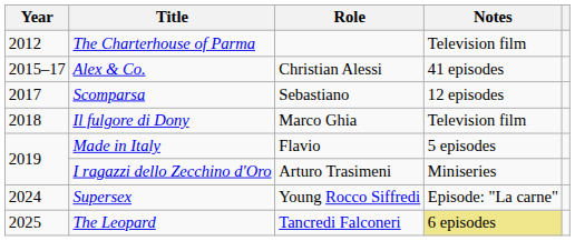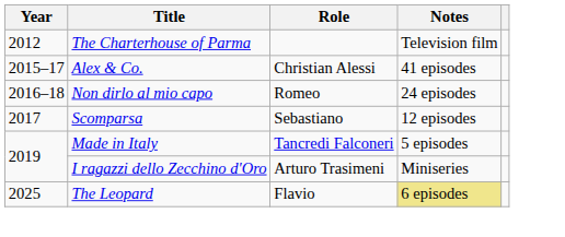+ row: 2016–18 | Non dirlo al mio capo | Romeo | 24 episodes
- row: 2018 | Il fulgore di Dony | Marco Ghia | Television film
Made in Italy | Role: Flavio -> Tancredi Falconeri
- row: 2024 | Supersex | Young Rocco Siffredi | Episode: "La carne"
The Leopard | Role: Tancredi Falconeri -> Flavio
